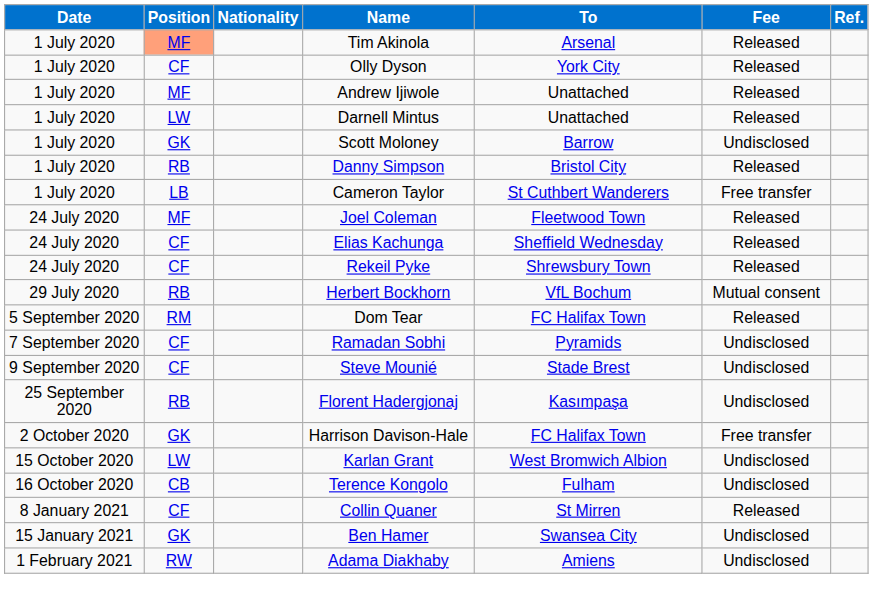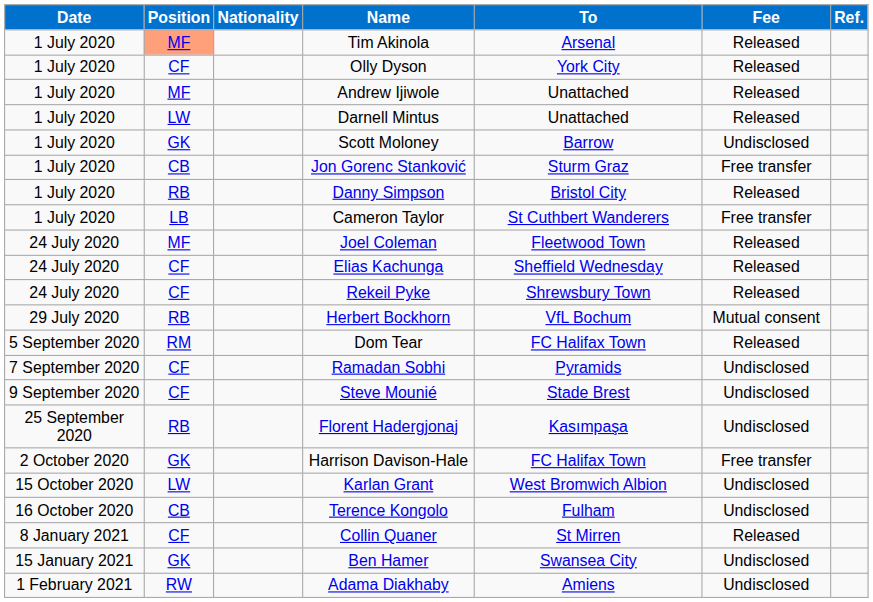+ row: 1 July 2020 | CB | Jon Gorenc Stanković | Sturm Graz | Free transfer
